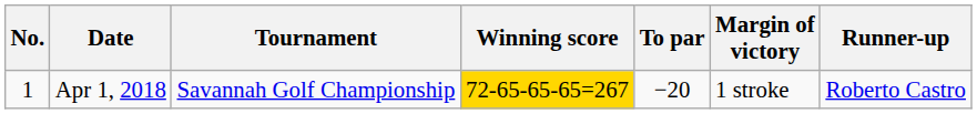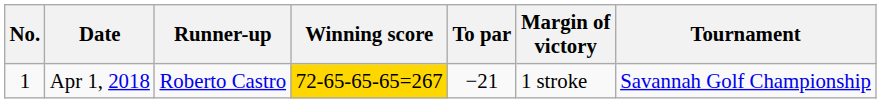columns swapped: Tournament <-> Runner-up
Apr 1, 2018 | To par: −20 -> −21
